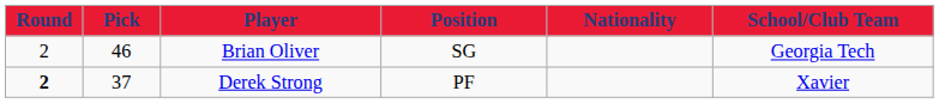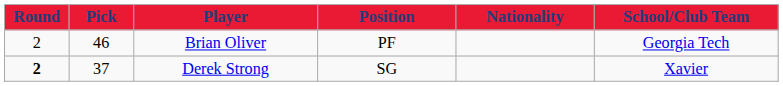Brian Oliver | Position: SG -> PF
Derek Strong | Position: PF -> SG
